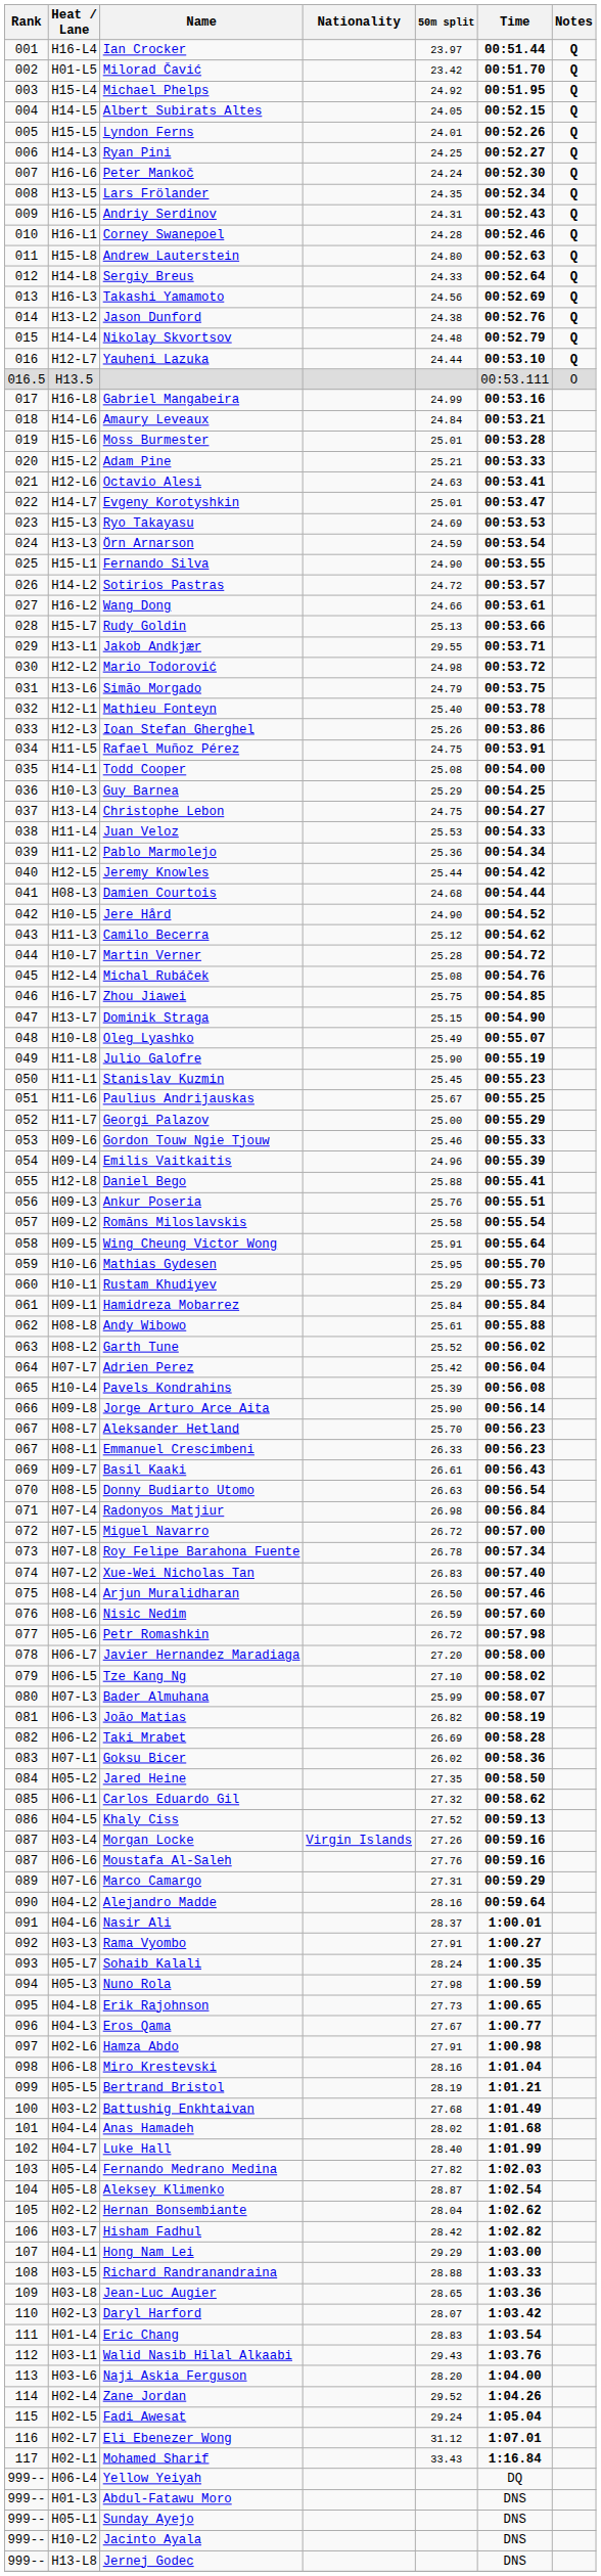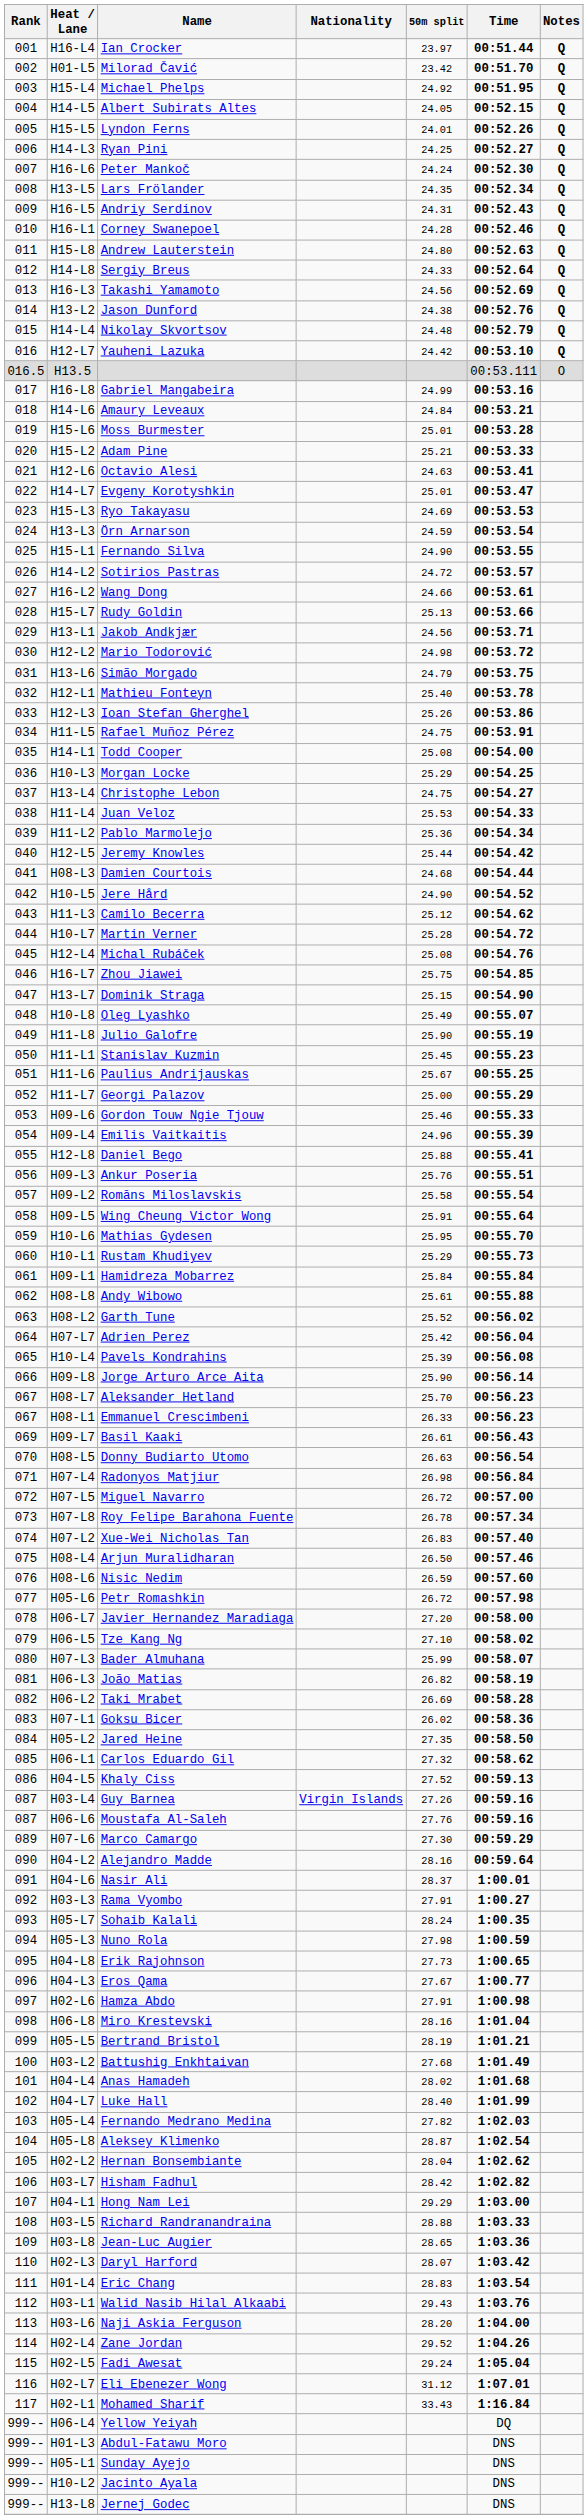H12-L7 | 50m split: 24.44 -> 24.42
H13-L1 | 50m split: 29.55 -> 24.56
H10-L3 | Name: Guy Barnea -> Morgan Locke
H03-L4 | Name: Morgan Locke -> Guy Barnea
H07-L6 | 50m split: 27.31 -> 27.30
